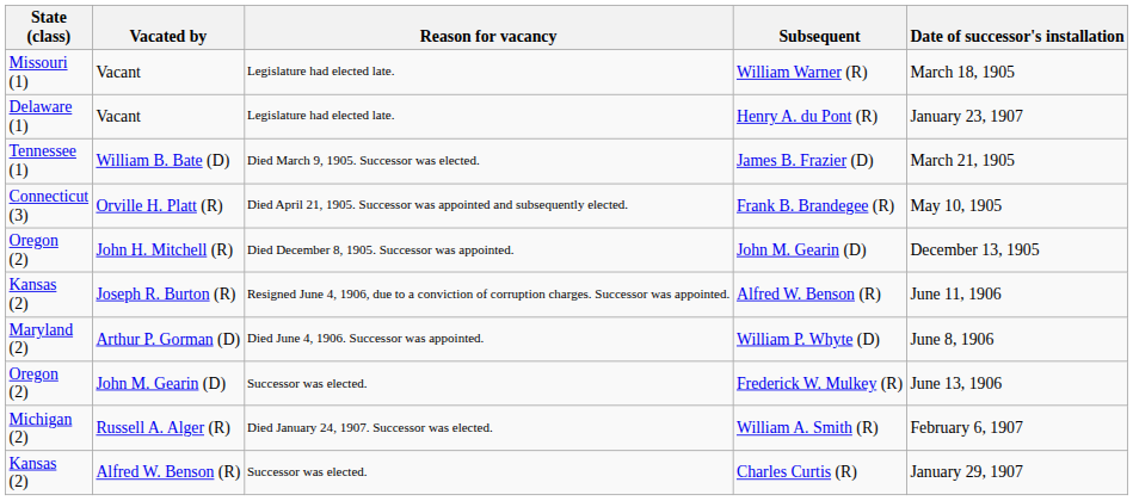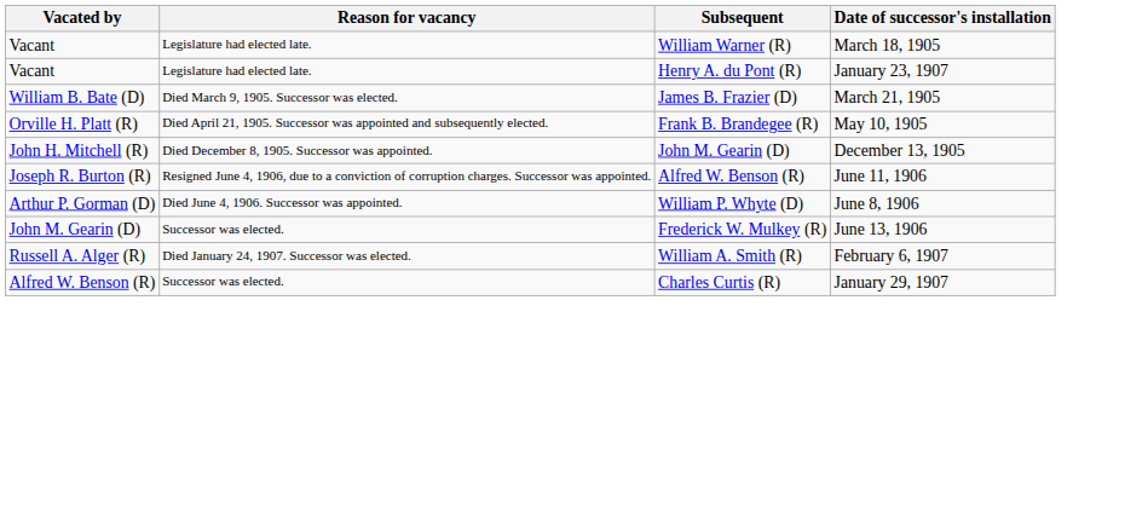- column: State (class) | Missouri (1) | Delaware (1) | Tennessee (1) | Connecticut (3) | Oregon (2) | Kansas (2) | Maryland (2) | Oregon (2) | Michigan (2) | Kansas (2)
